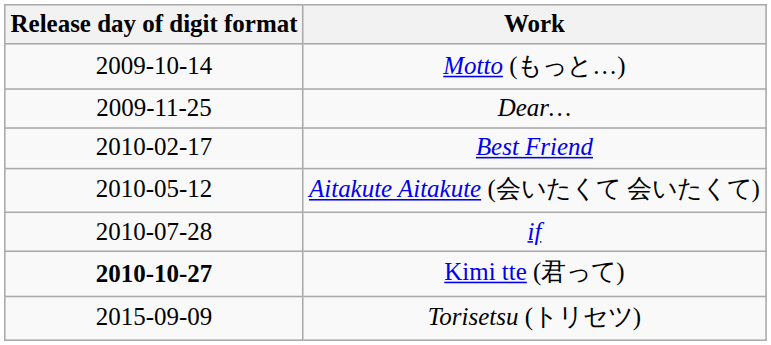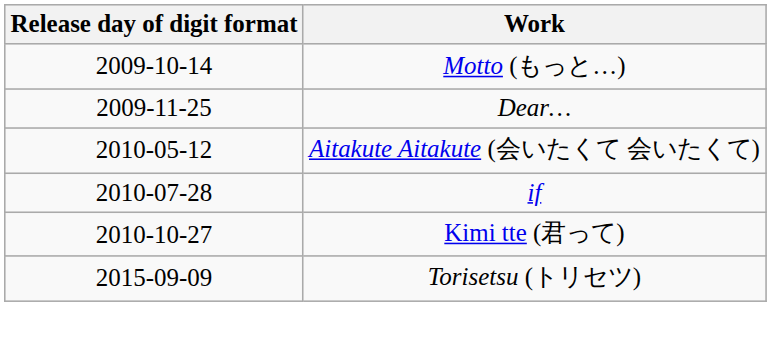- row: 2010-02-17 | Best Friend
Kimi tte (君って) | Release day of digit format: bold -> normal
